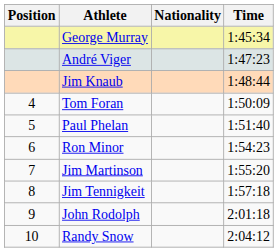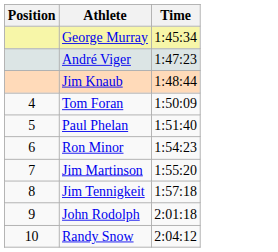- column: Nationality
